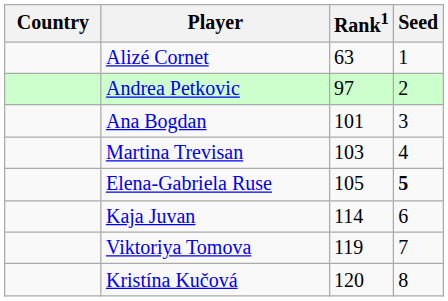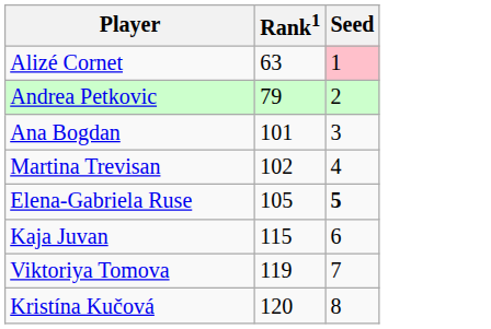- column: Country
Alizé Cornet | Seed: no background -> pink background
Andrea Petkovic | Rank1: 97 -> 79
Martina Trevisan | Rank1: 103 -> 102
Kaja Juvan | Rank1: 114 -> 115
